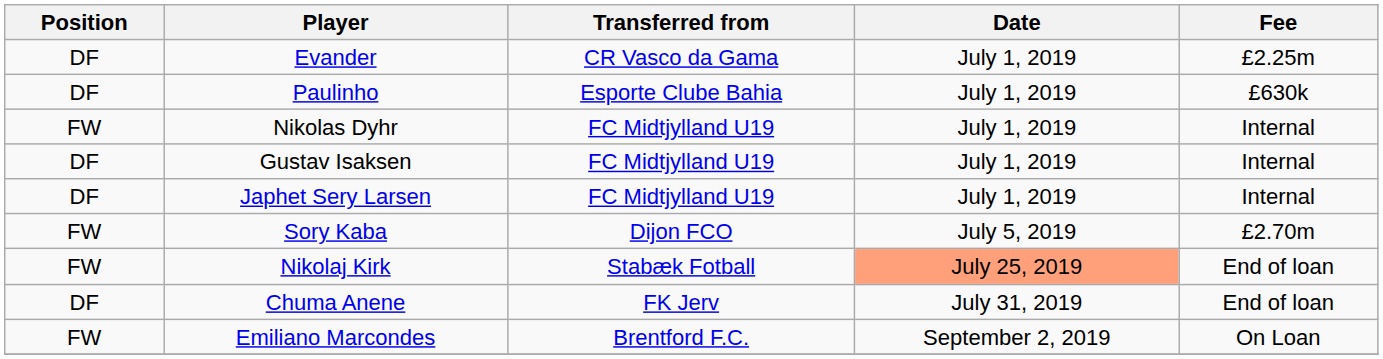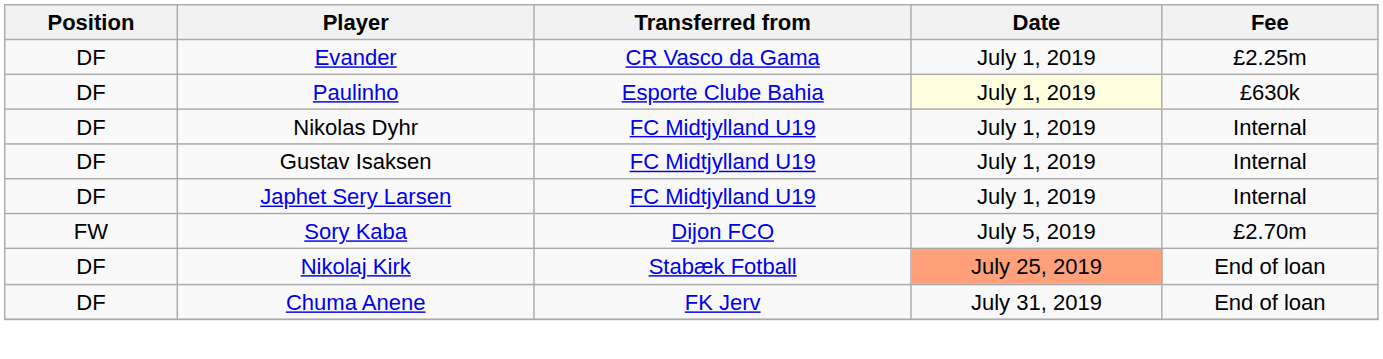Paulinho | Date: no background -> lightyellow background
Nikolas Dyhr | Position: FW -> DF
Nikolaj Kirk | Position: FW -> DF
- row: FW | Emiliano Marcondes | Brentford F.C. | September 2, 2019 | On Loan
